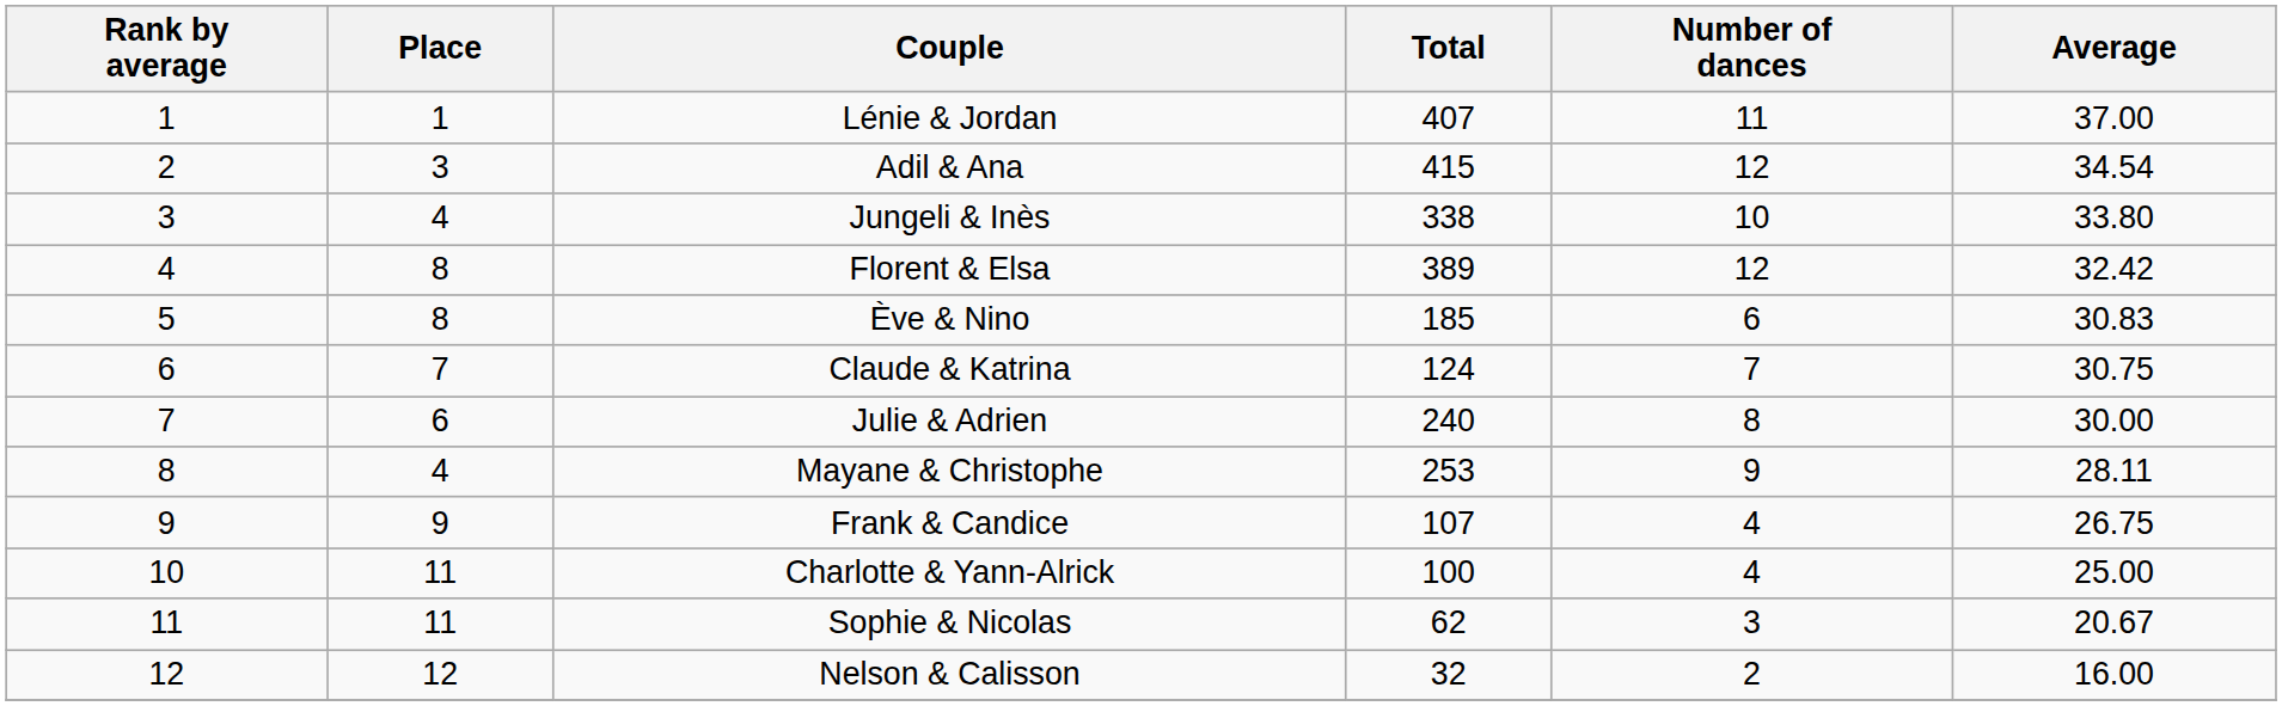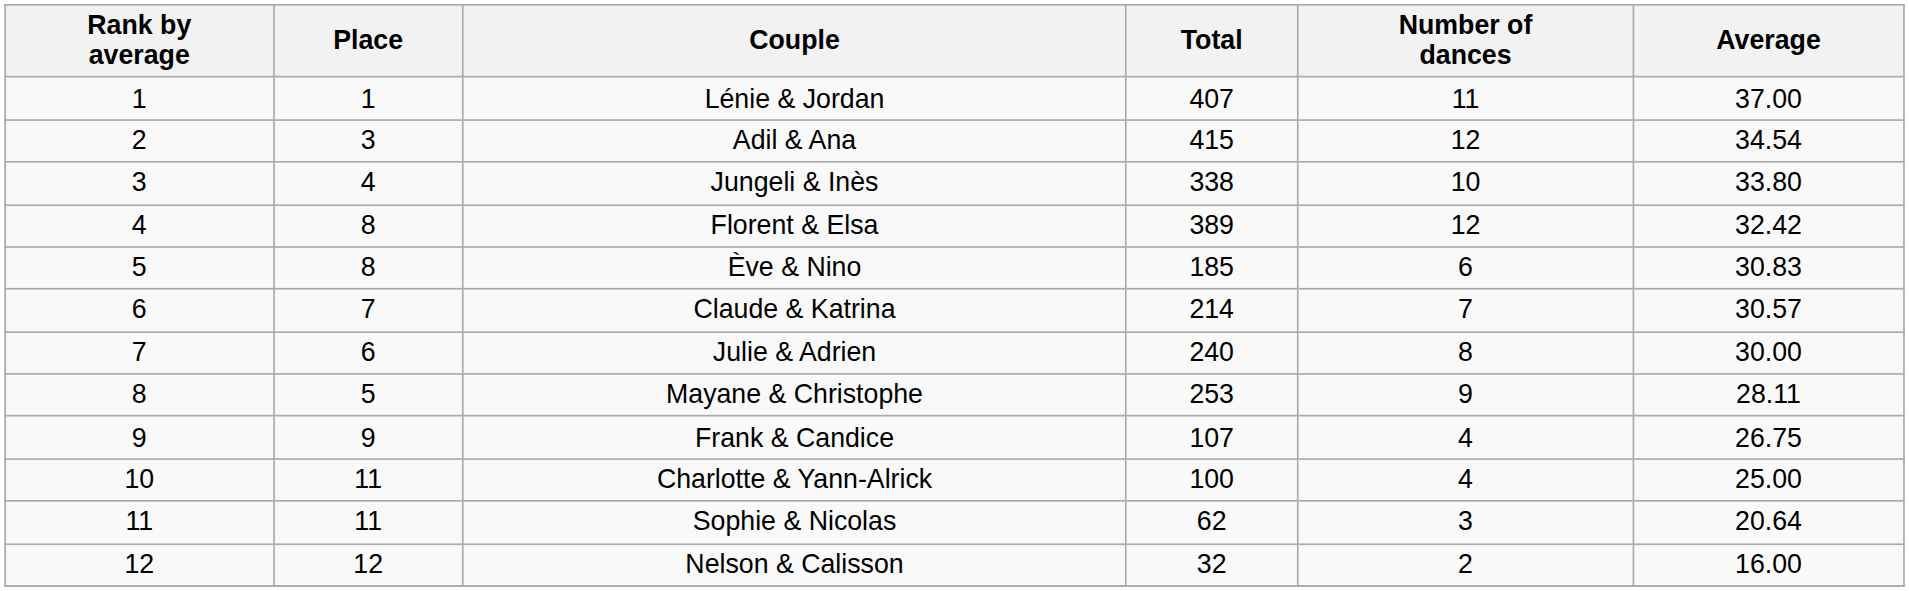Claude & Katrina | Total: 124 -> 214
Claude & Katrina | Average: 30.75 -> 30.57
Mayane & Christophe | Place: 4 -> 5
Sophie & Nicolas | Average: 20.67 -> 20.64
